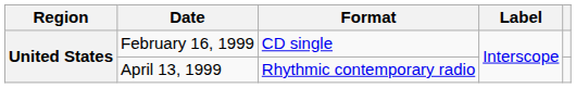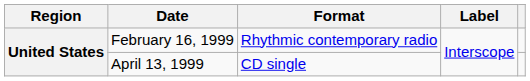February 16, 1999 | Format: CD single -> Rhythmic contemporary radio
April 13, 1999 | Format: Rhythmic contemporary radio -> CD single
